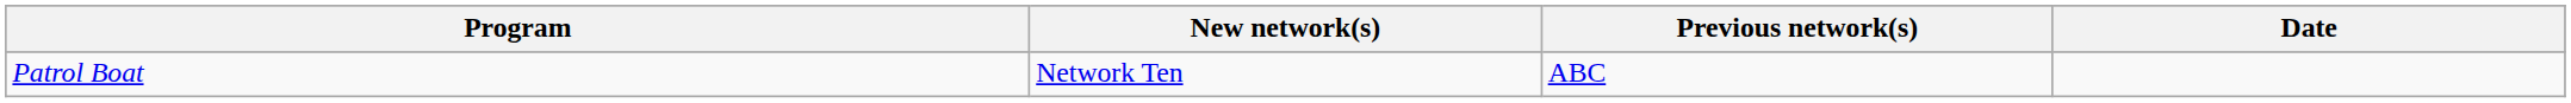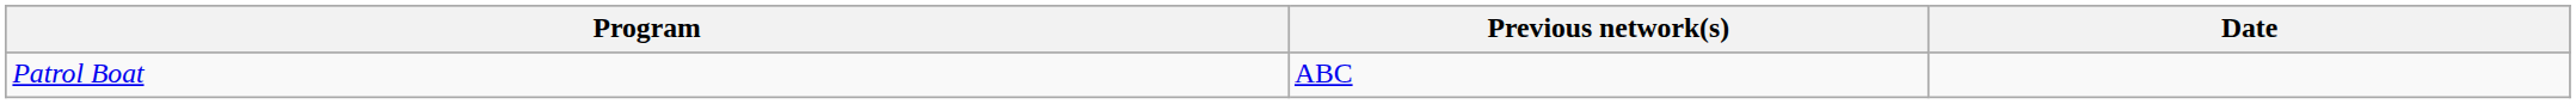- column: New network(s) | Network Ten
